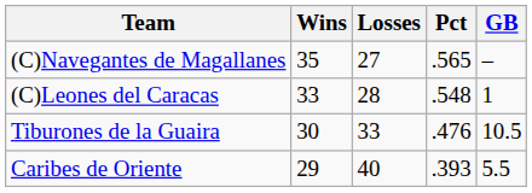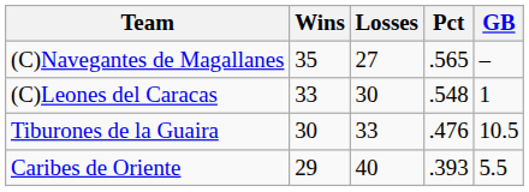(C)Leones del Caracas | Losses: 28 -> 30
